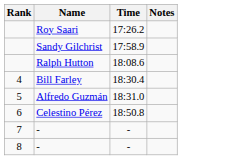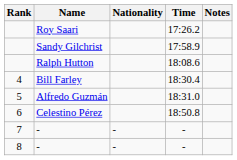+ column: Nationality | - | -
